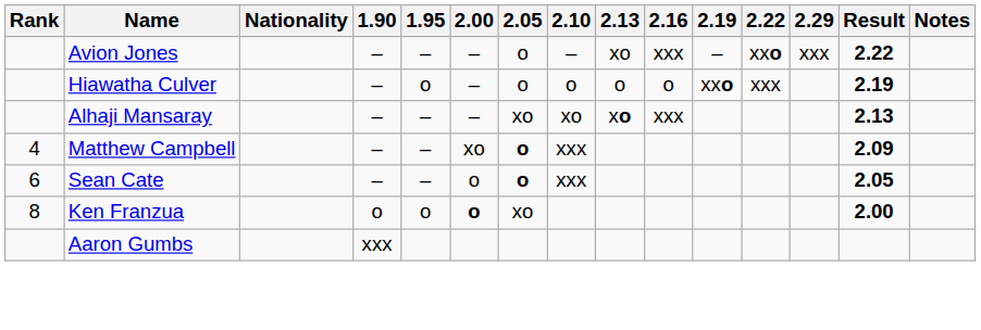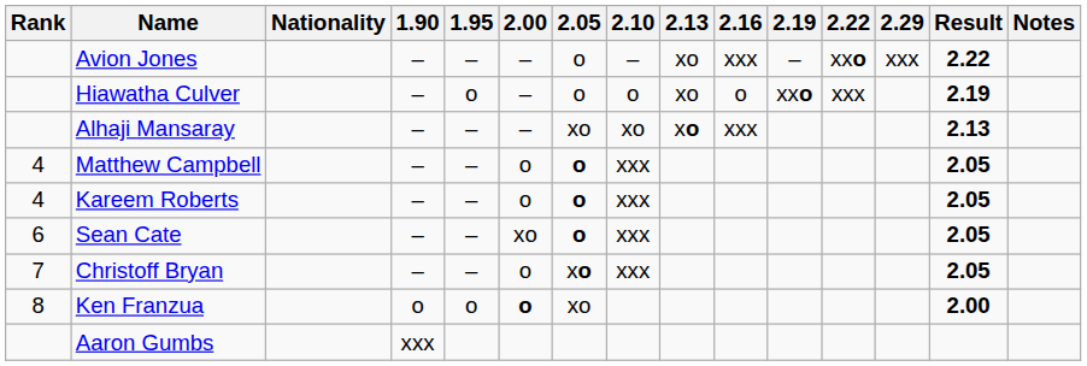Hiawatha Culver | 2.13: o -> xo
Matthew Campbell | 2.00: xo -> o
Matthew Campbell | Result: 2.09 -> 2.05
+ row: 4 | Kareem Roberts | – | – | o | o | xxx | 2.05
Sean Cate | 2.00: o -> xo
+ row: 7 | Christoff Bryan | – | – | o | xo | xxx | 2.05
